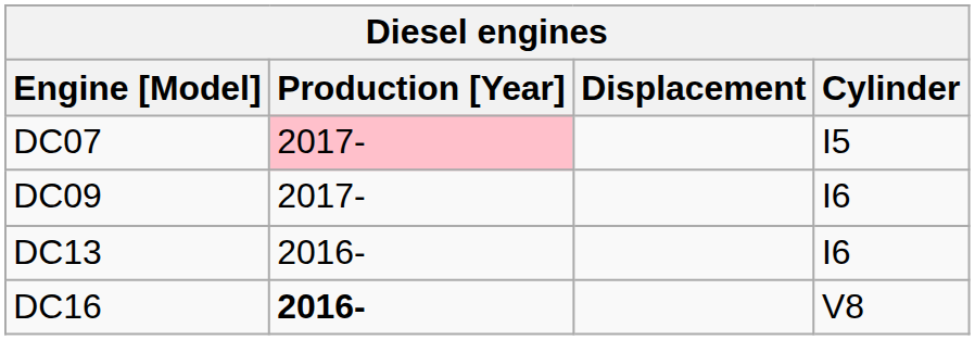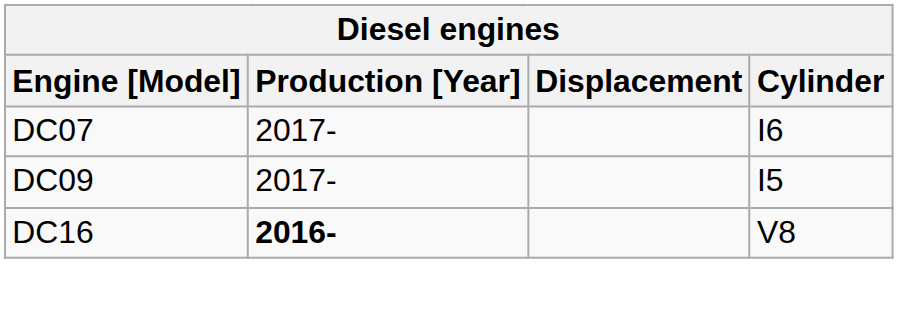DC07 | Production [Year]: pink background -> no background
DC07 | Cylinder: I5 -> I6
DC09 | Cylinder: I6 -> I5
- row: DC13 | 2016- | I6
